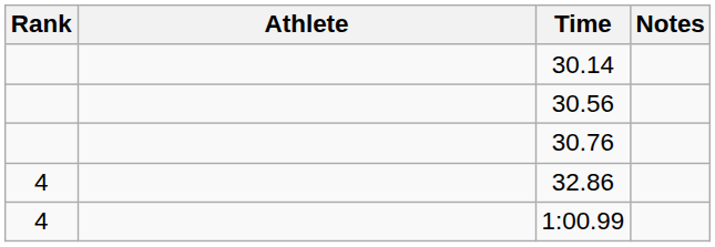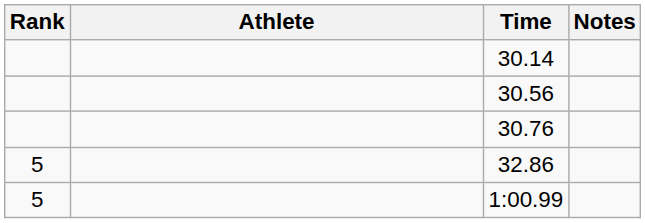32.86 | Rank: 4 -> 5
1:00.99 | Rank: 4 -> 5
